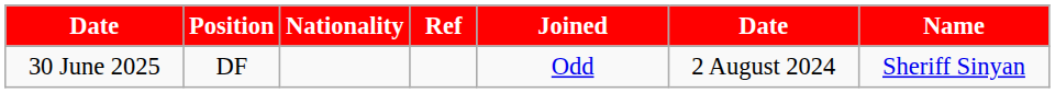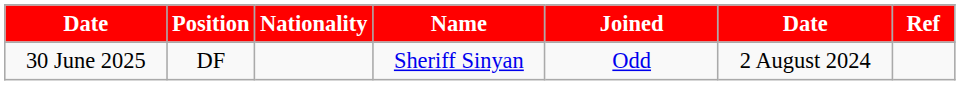columns swapped: Name <-> Ref
